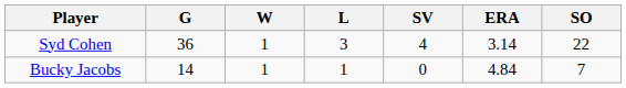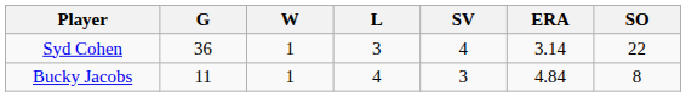Bucky Jacobs | G: 14 -> 11
Bucky Jacobs | L: 1 -> 4
Bucky Jacobs | SV: 0 -> 3
Bucky Jacobs | SO: 7 -> 8
